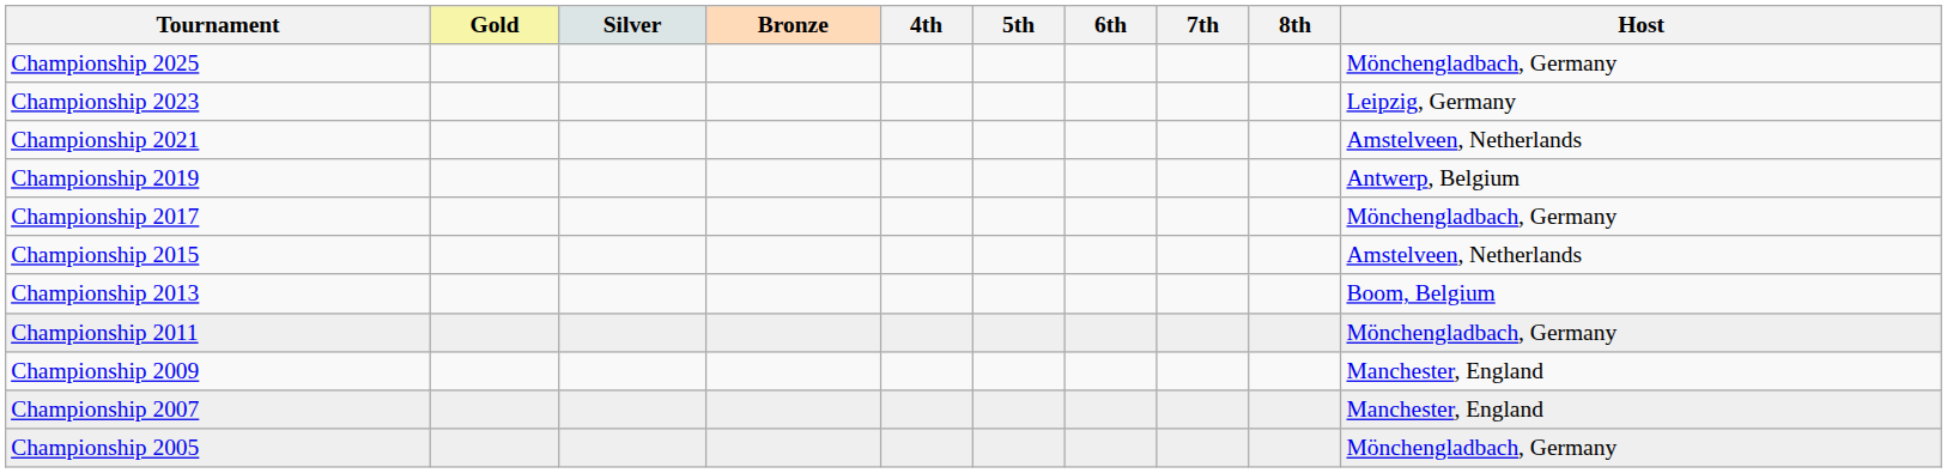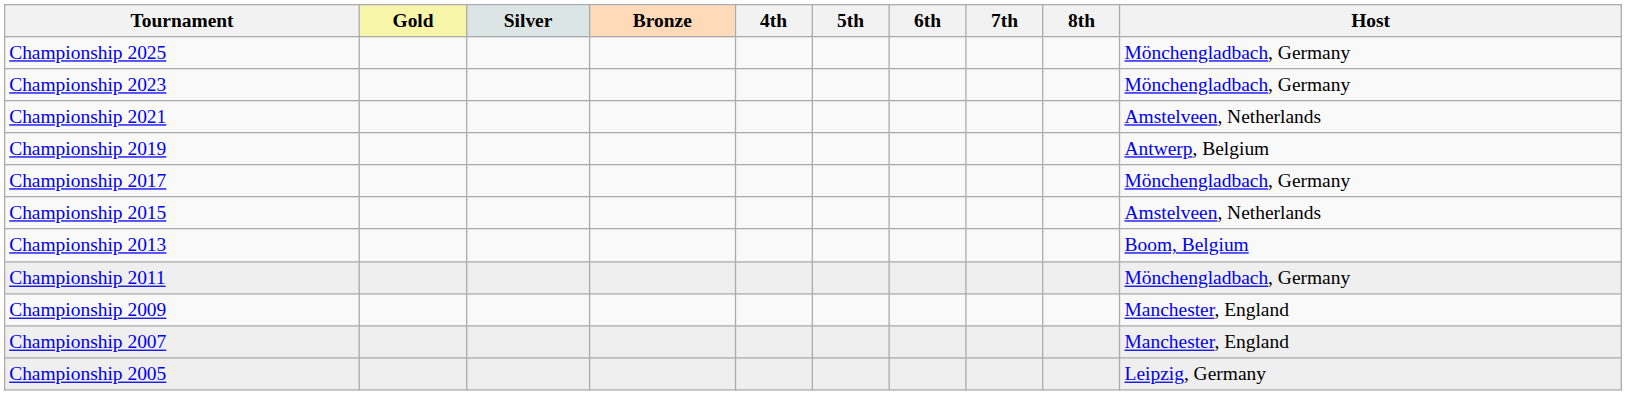Championship 2023 | Host: Leipzig, Germany -> Mönchengladbach, Germany
Championship 2005 | Host: Mönchengladbach, Germany -> Leipzig, Germany
